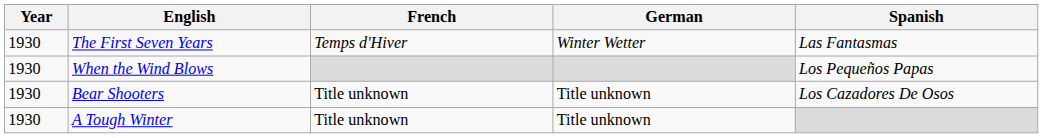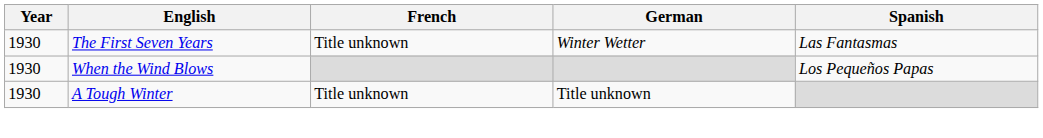The First Seven Years | French: Temps d'Hiver -> Title unknown
- row: 1930 | Bear Shooters | Title unknown | Title unknown | Los Cazadores De Osos
